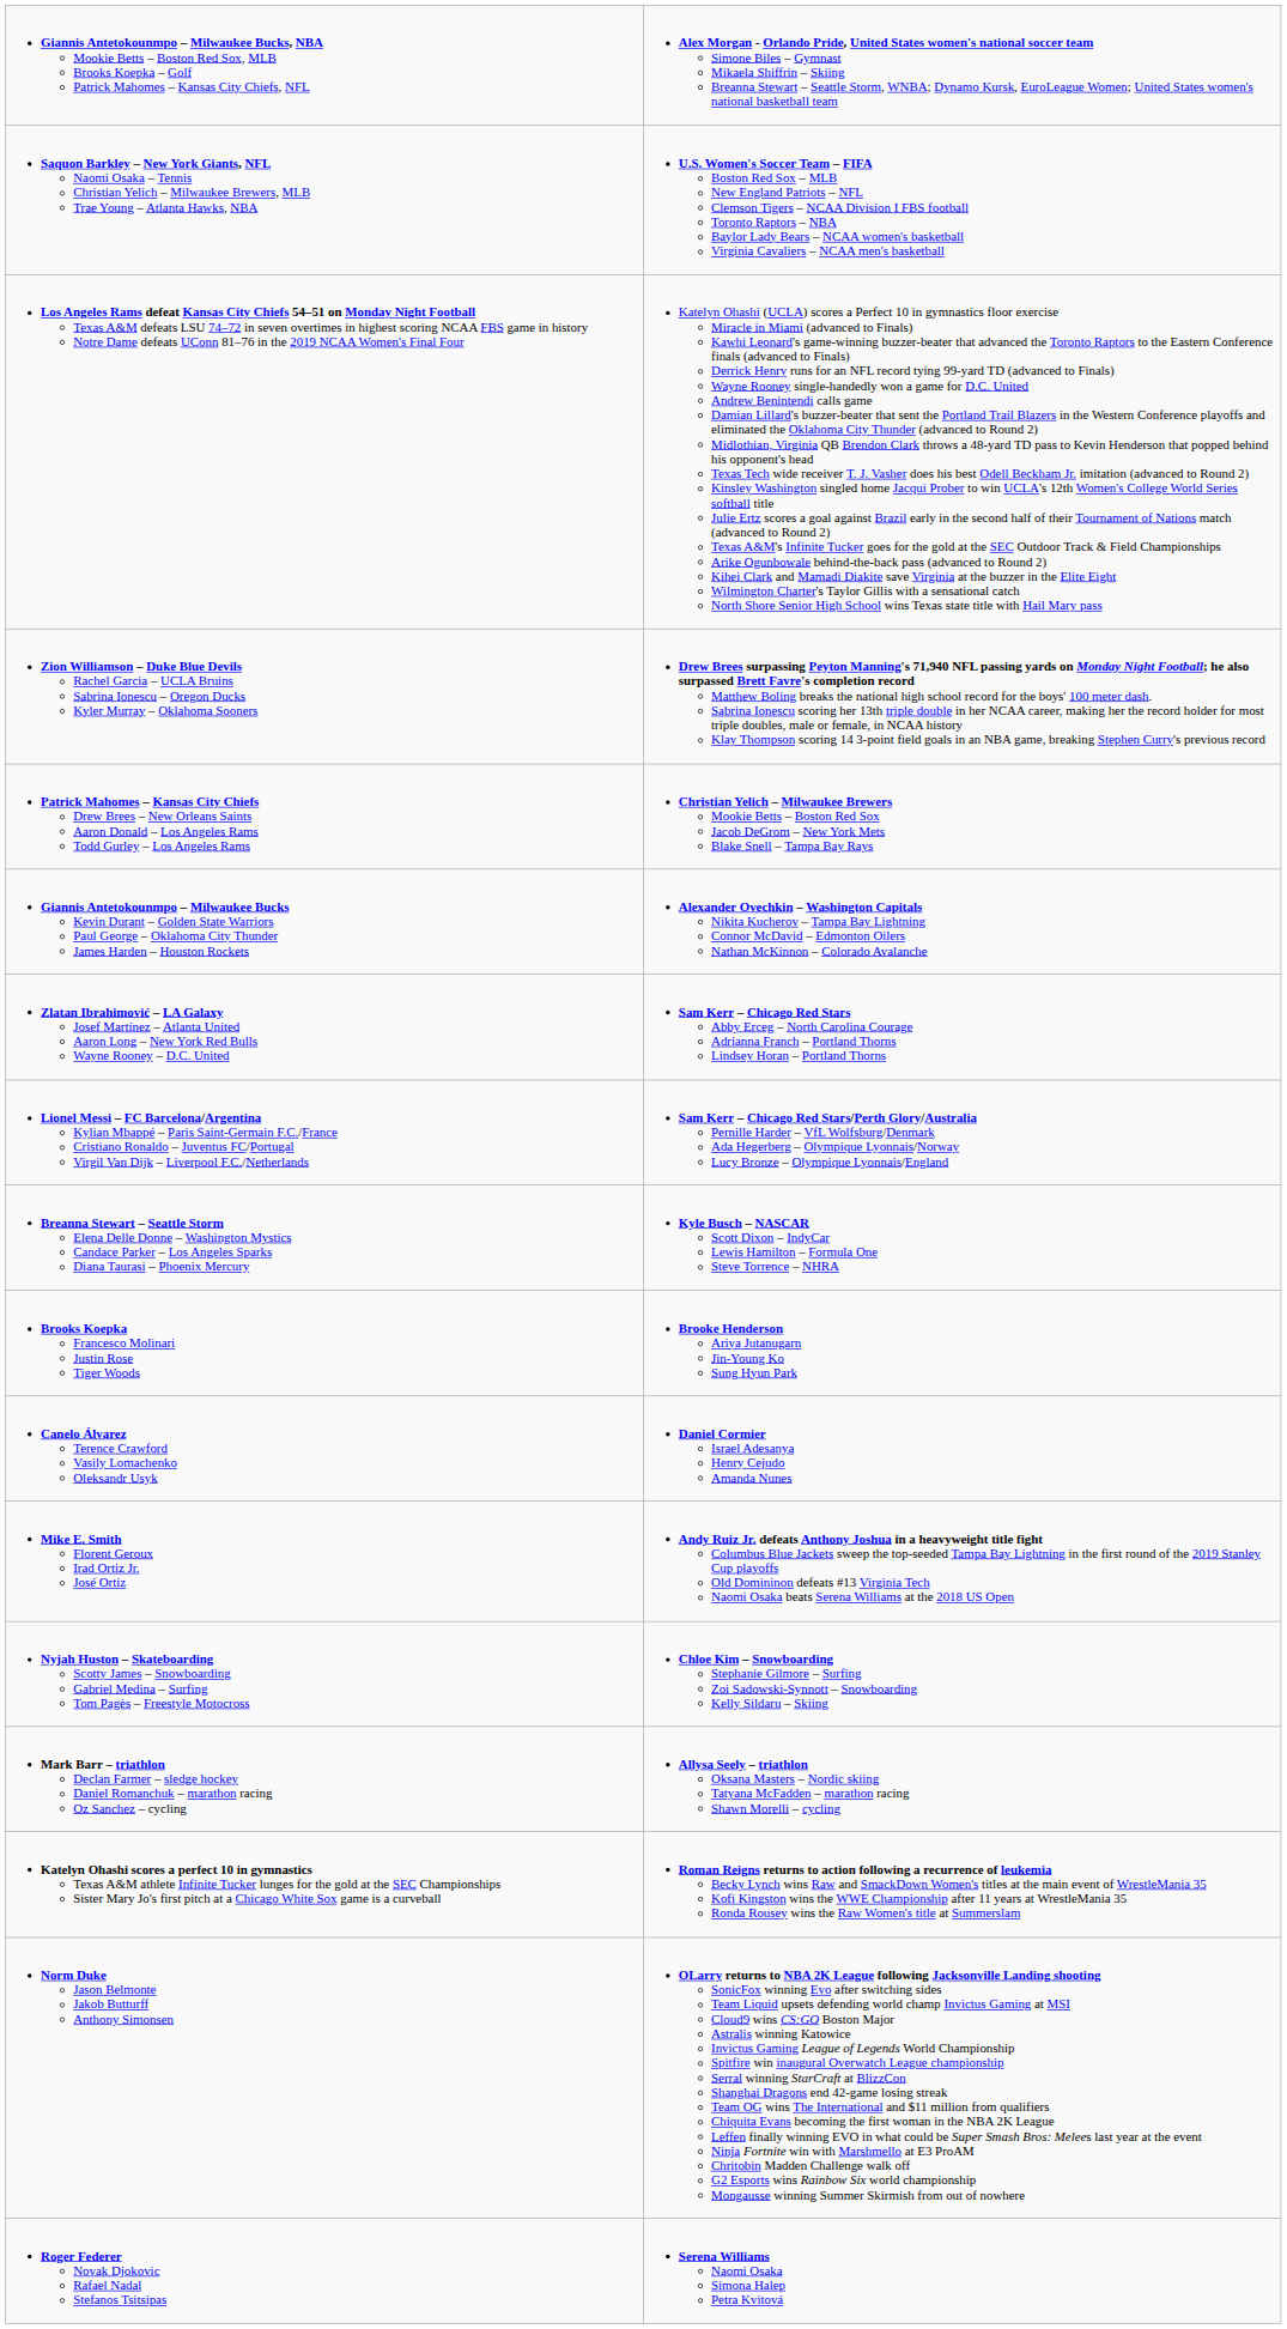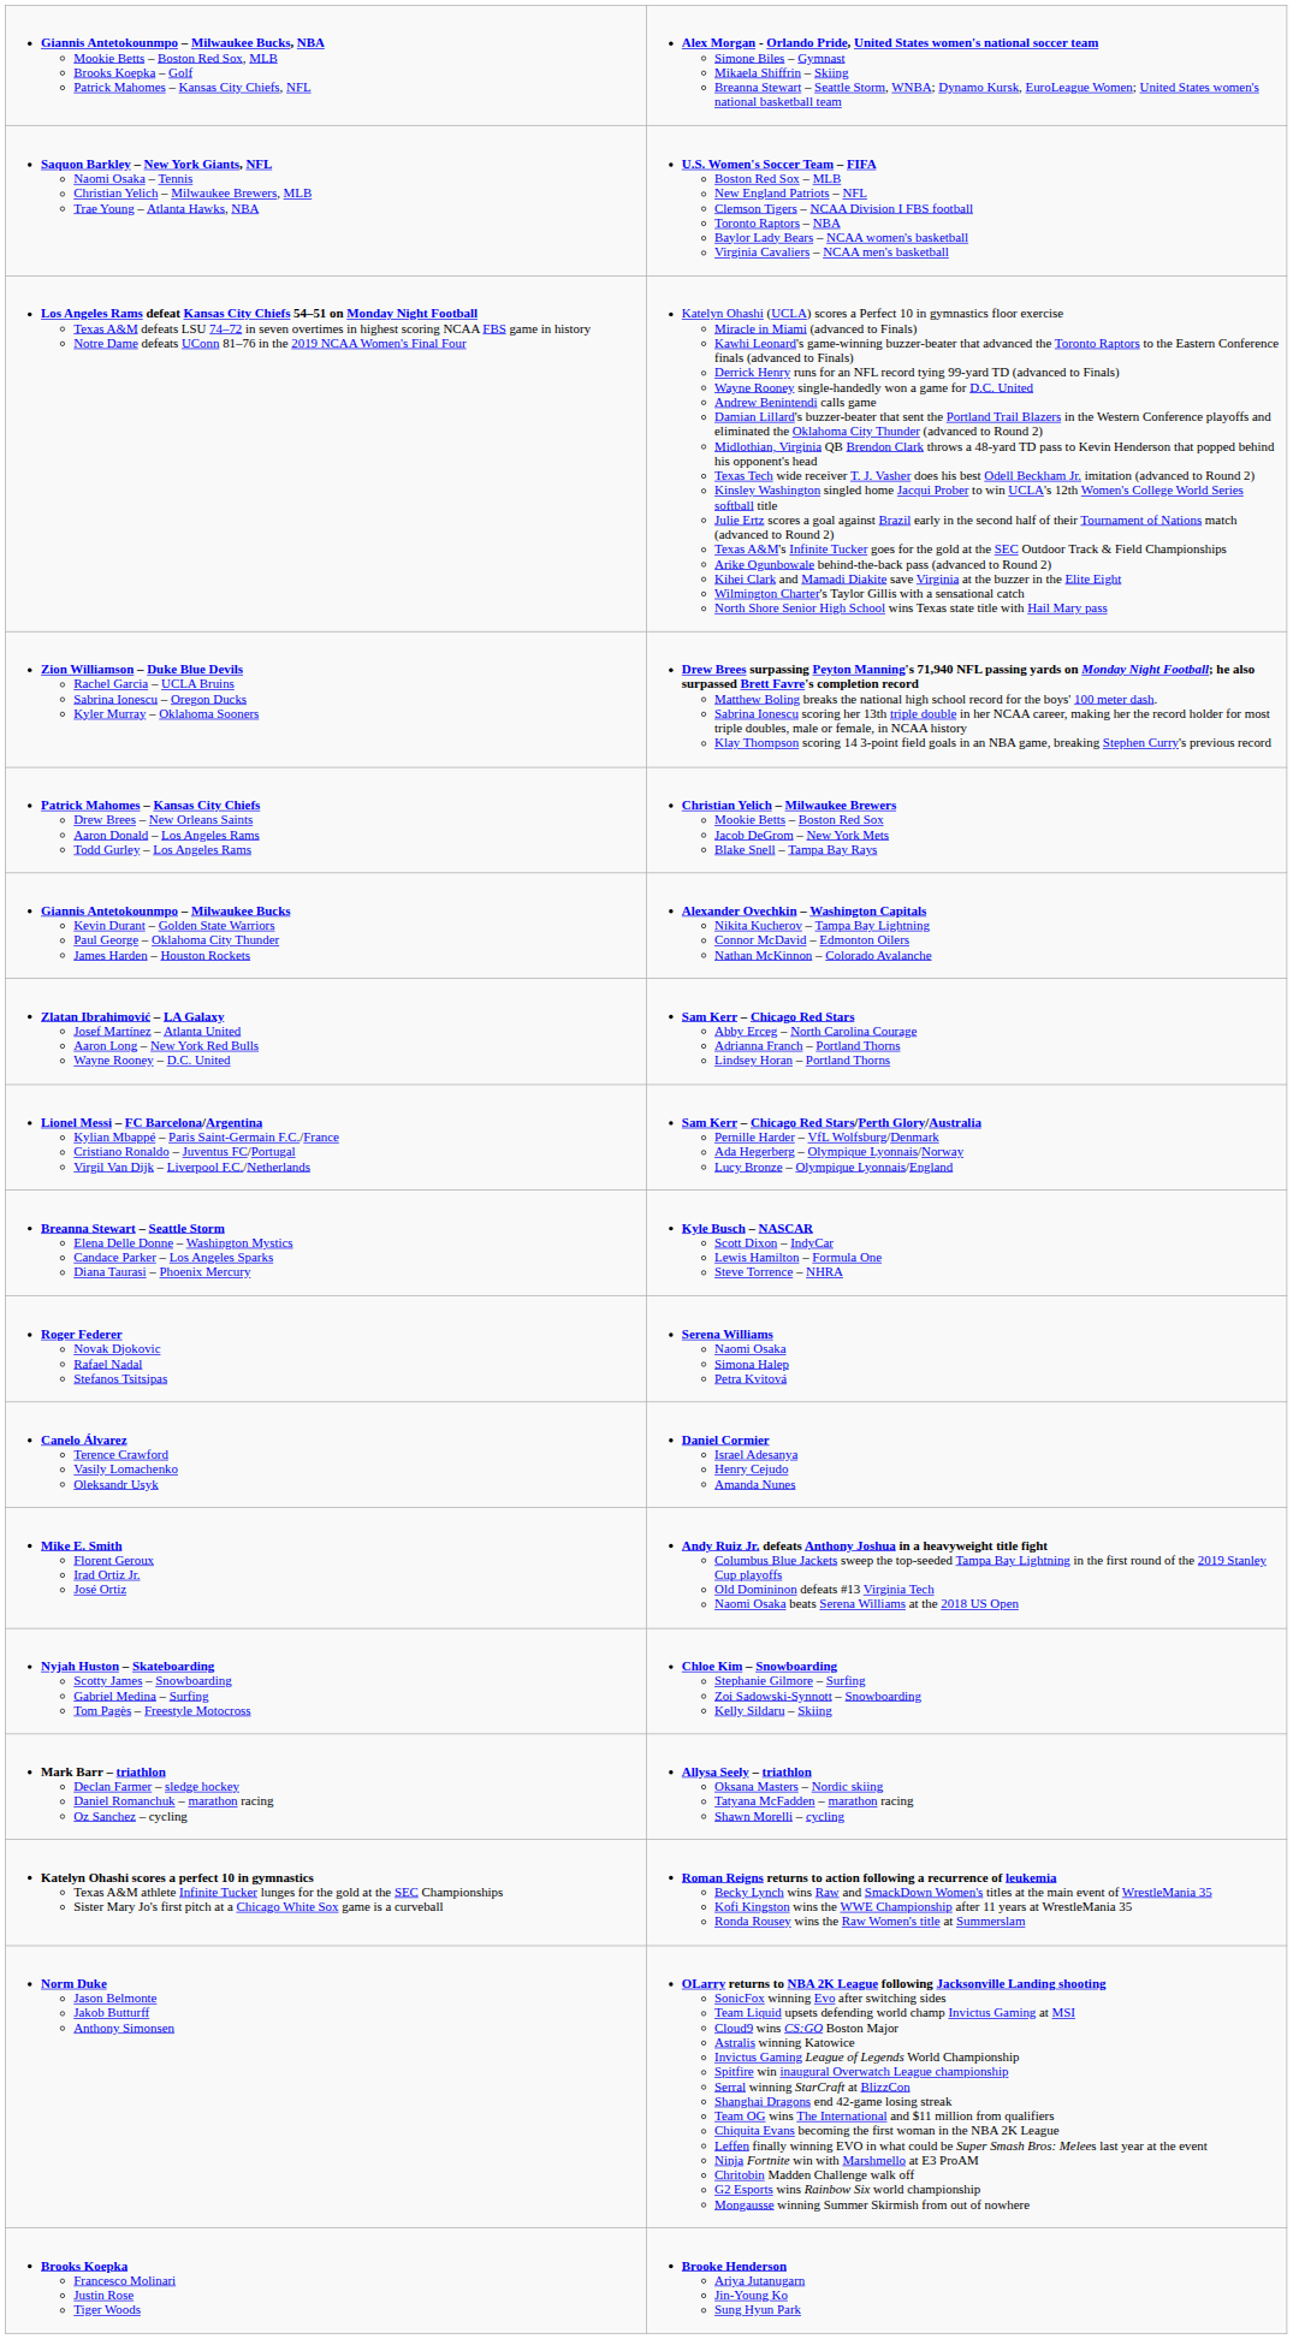rows swapped: Brooks Koepka Francesco Molinari Justin Rose Tiger Woods <-> Roger Federer Novak Djokovic Rafael Nadal Stefanos Tsitsipas
